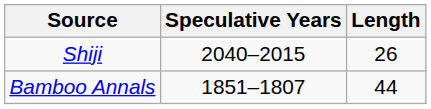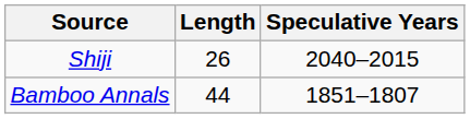columns swapped: Length <-> Speculative Years
